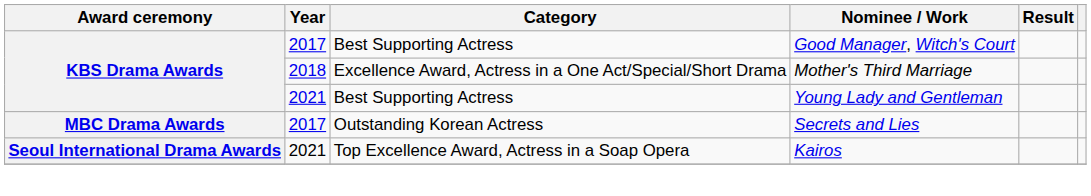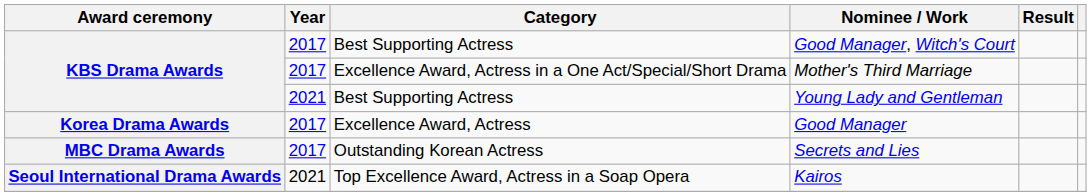Mother's Third Marriage | Year: 2018 -> 2017
+ row: Korea Drama Awards | 2017 | Excellence Award, Actress | Good Manager
